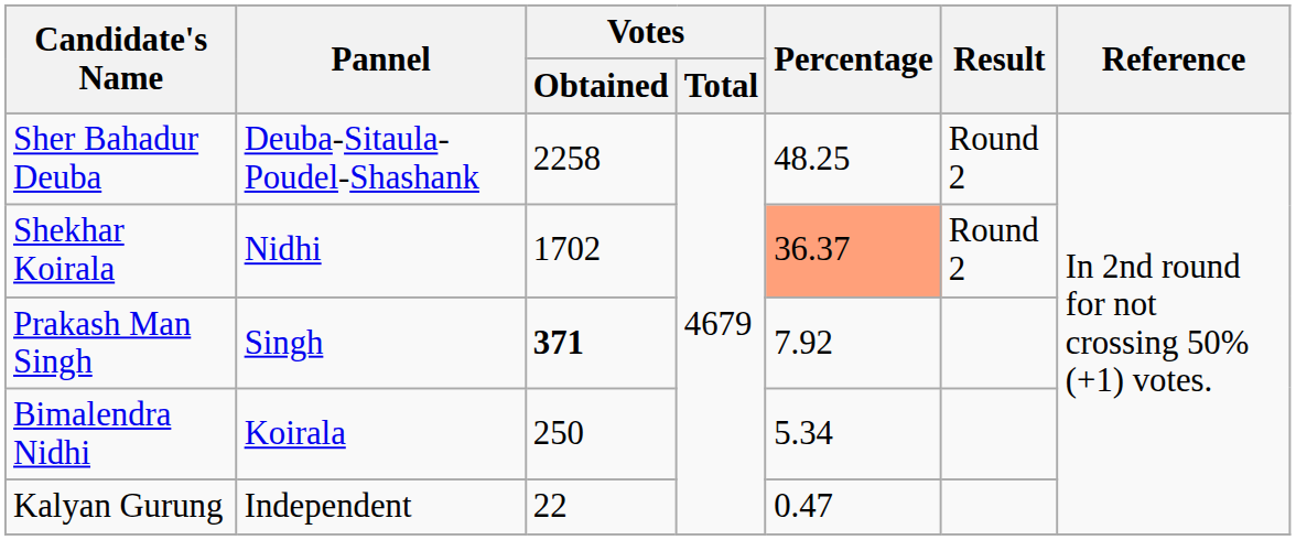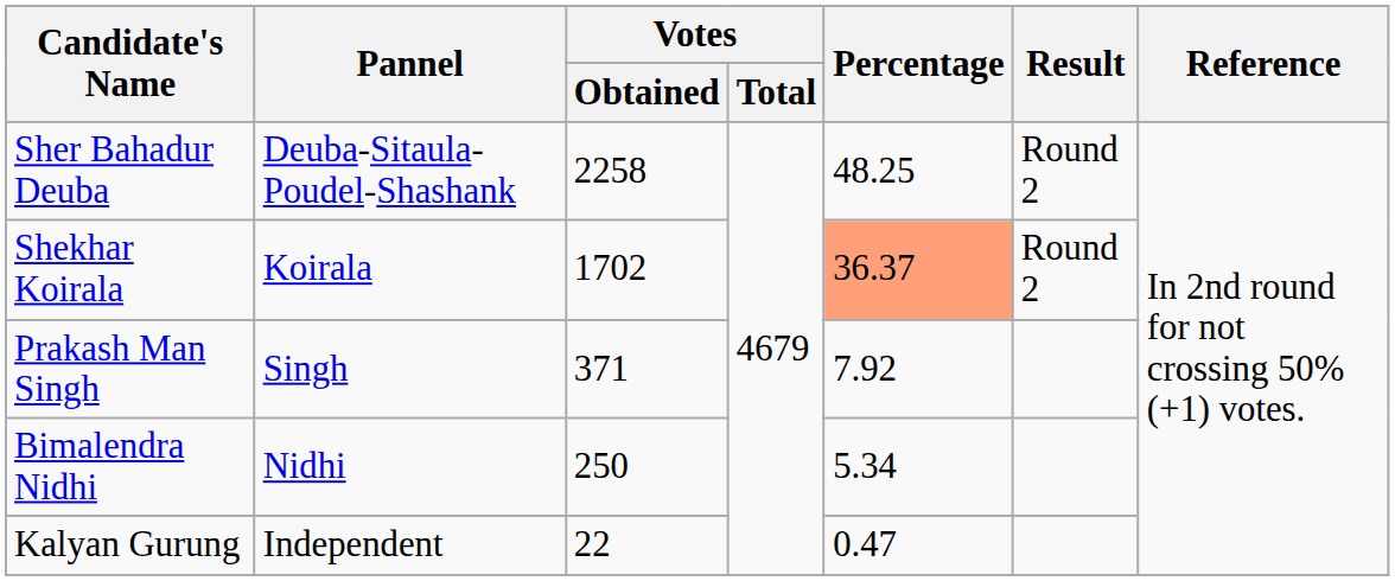Shekhar Koirala | Pannel: Nidhi -> Koirala
Prakash Man Singh | Votes / Obtained: bold -> normal
Bimalendra Nidhi | Pannel: Koirala -> Nidhi
